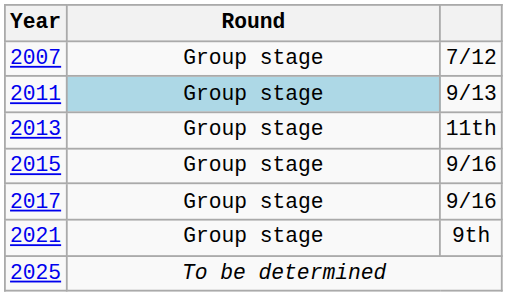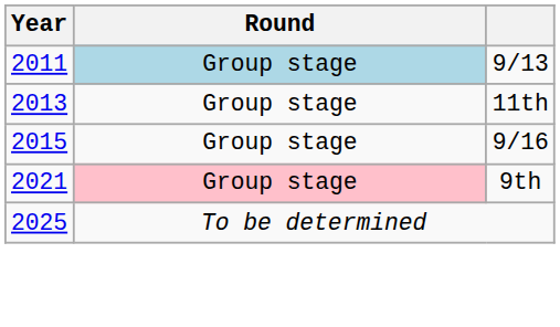- row: 2007 | Group stage | 7/12
- row: 2017 | Group stage | 9/16
2021 | Round: no background -> pink background
